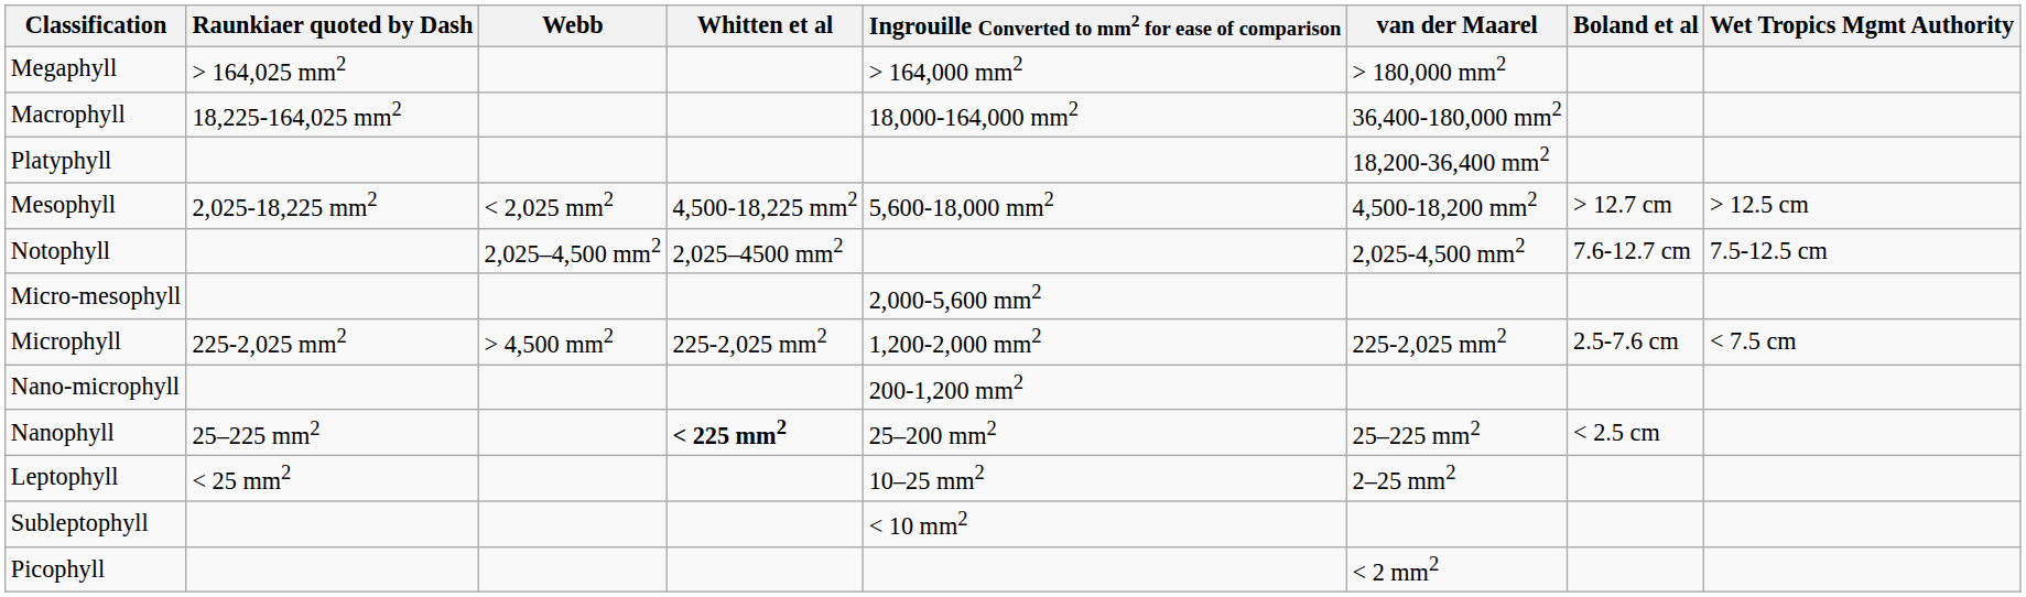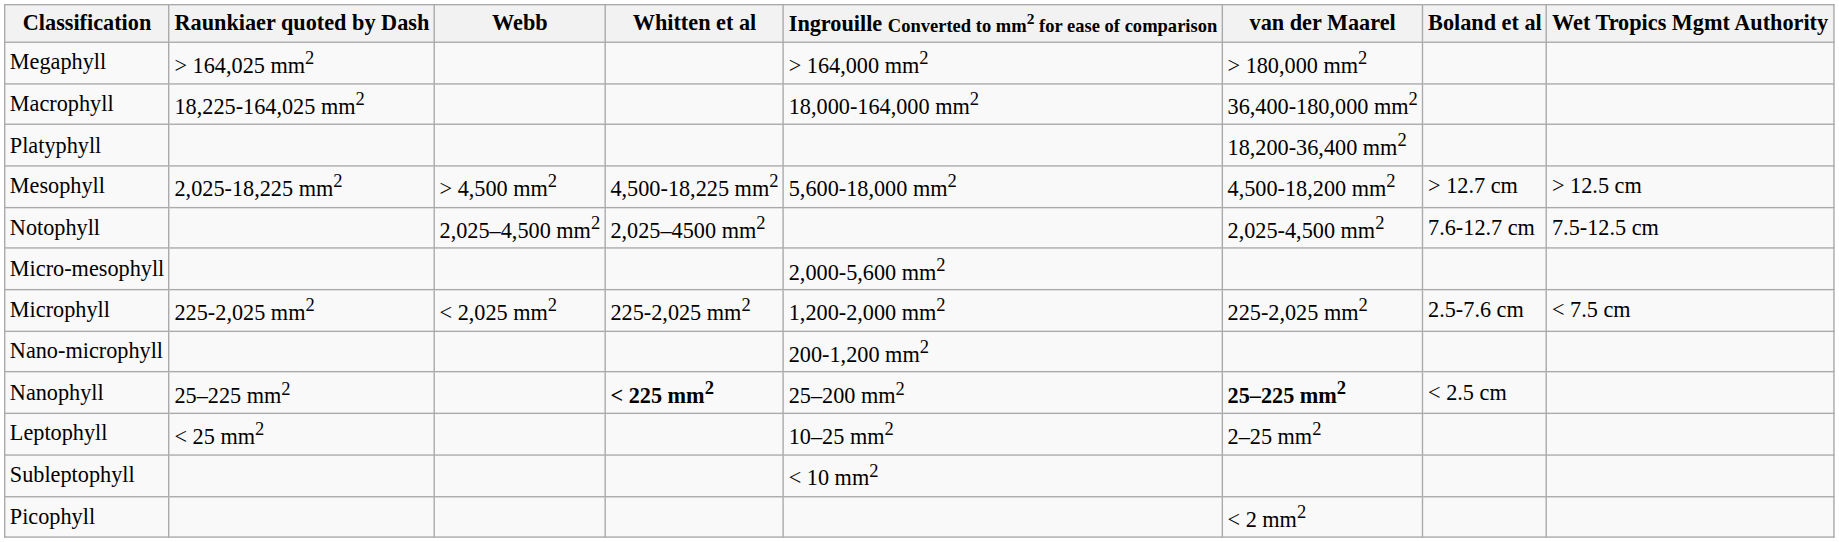Mesophyll | Webb: < 2,025 mm2 -> > 4,500 mm2
Microphyll | Webb: > 4,500 mm2 -> < 2,025 mm2
Nanophyll | van der Maarel: normal -> bold
